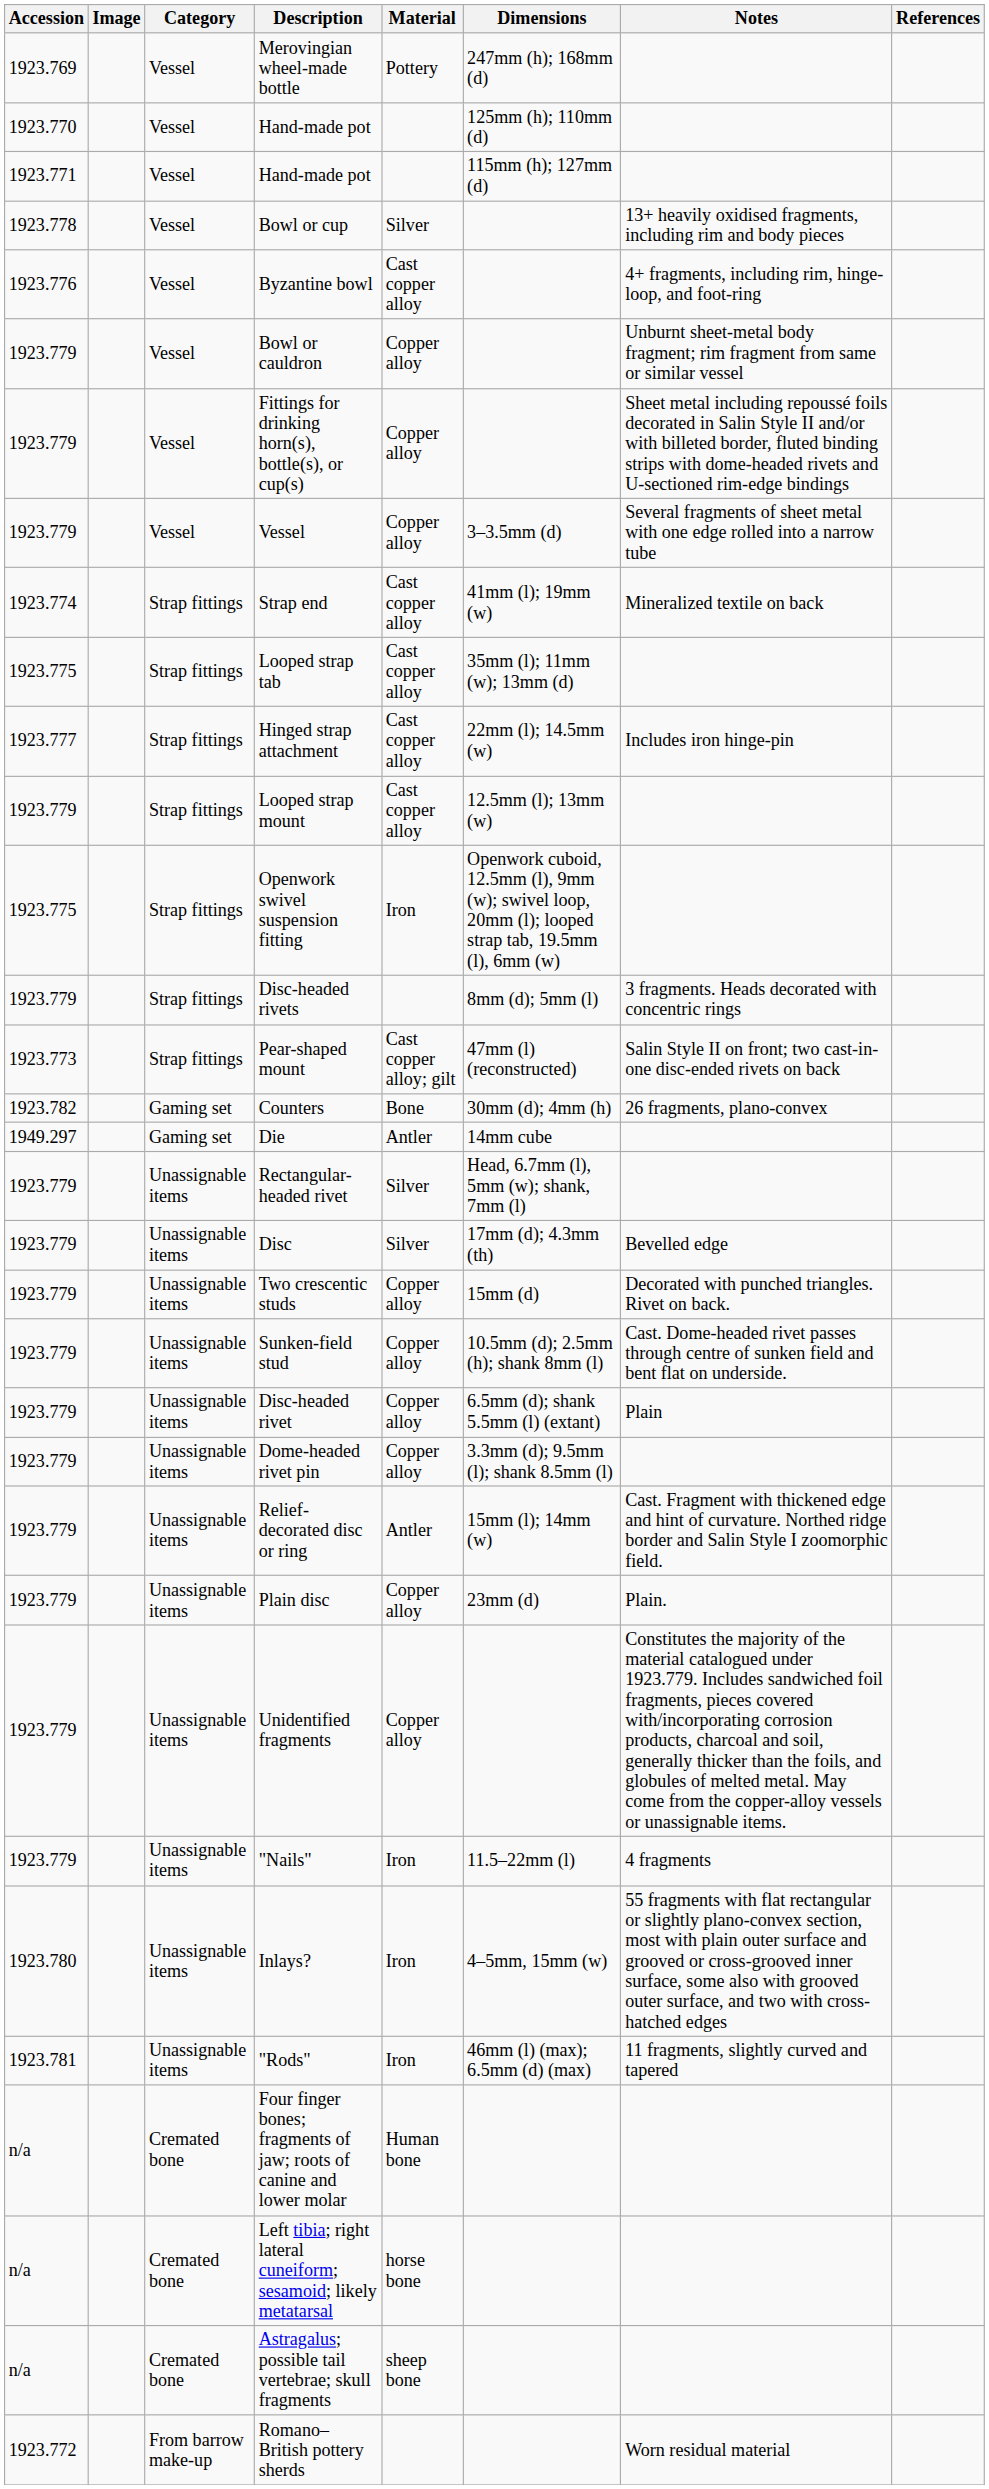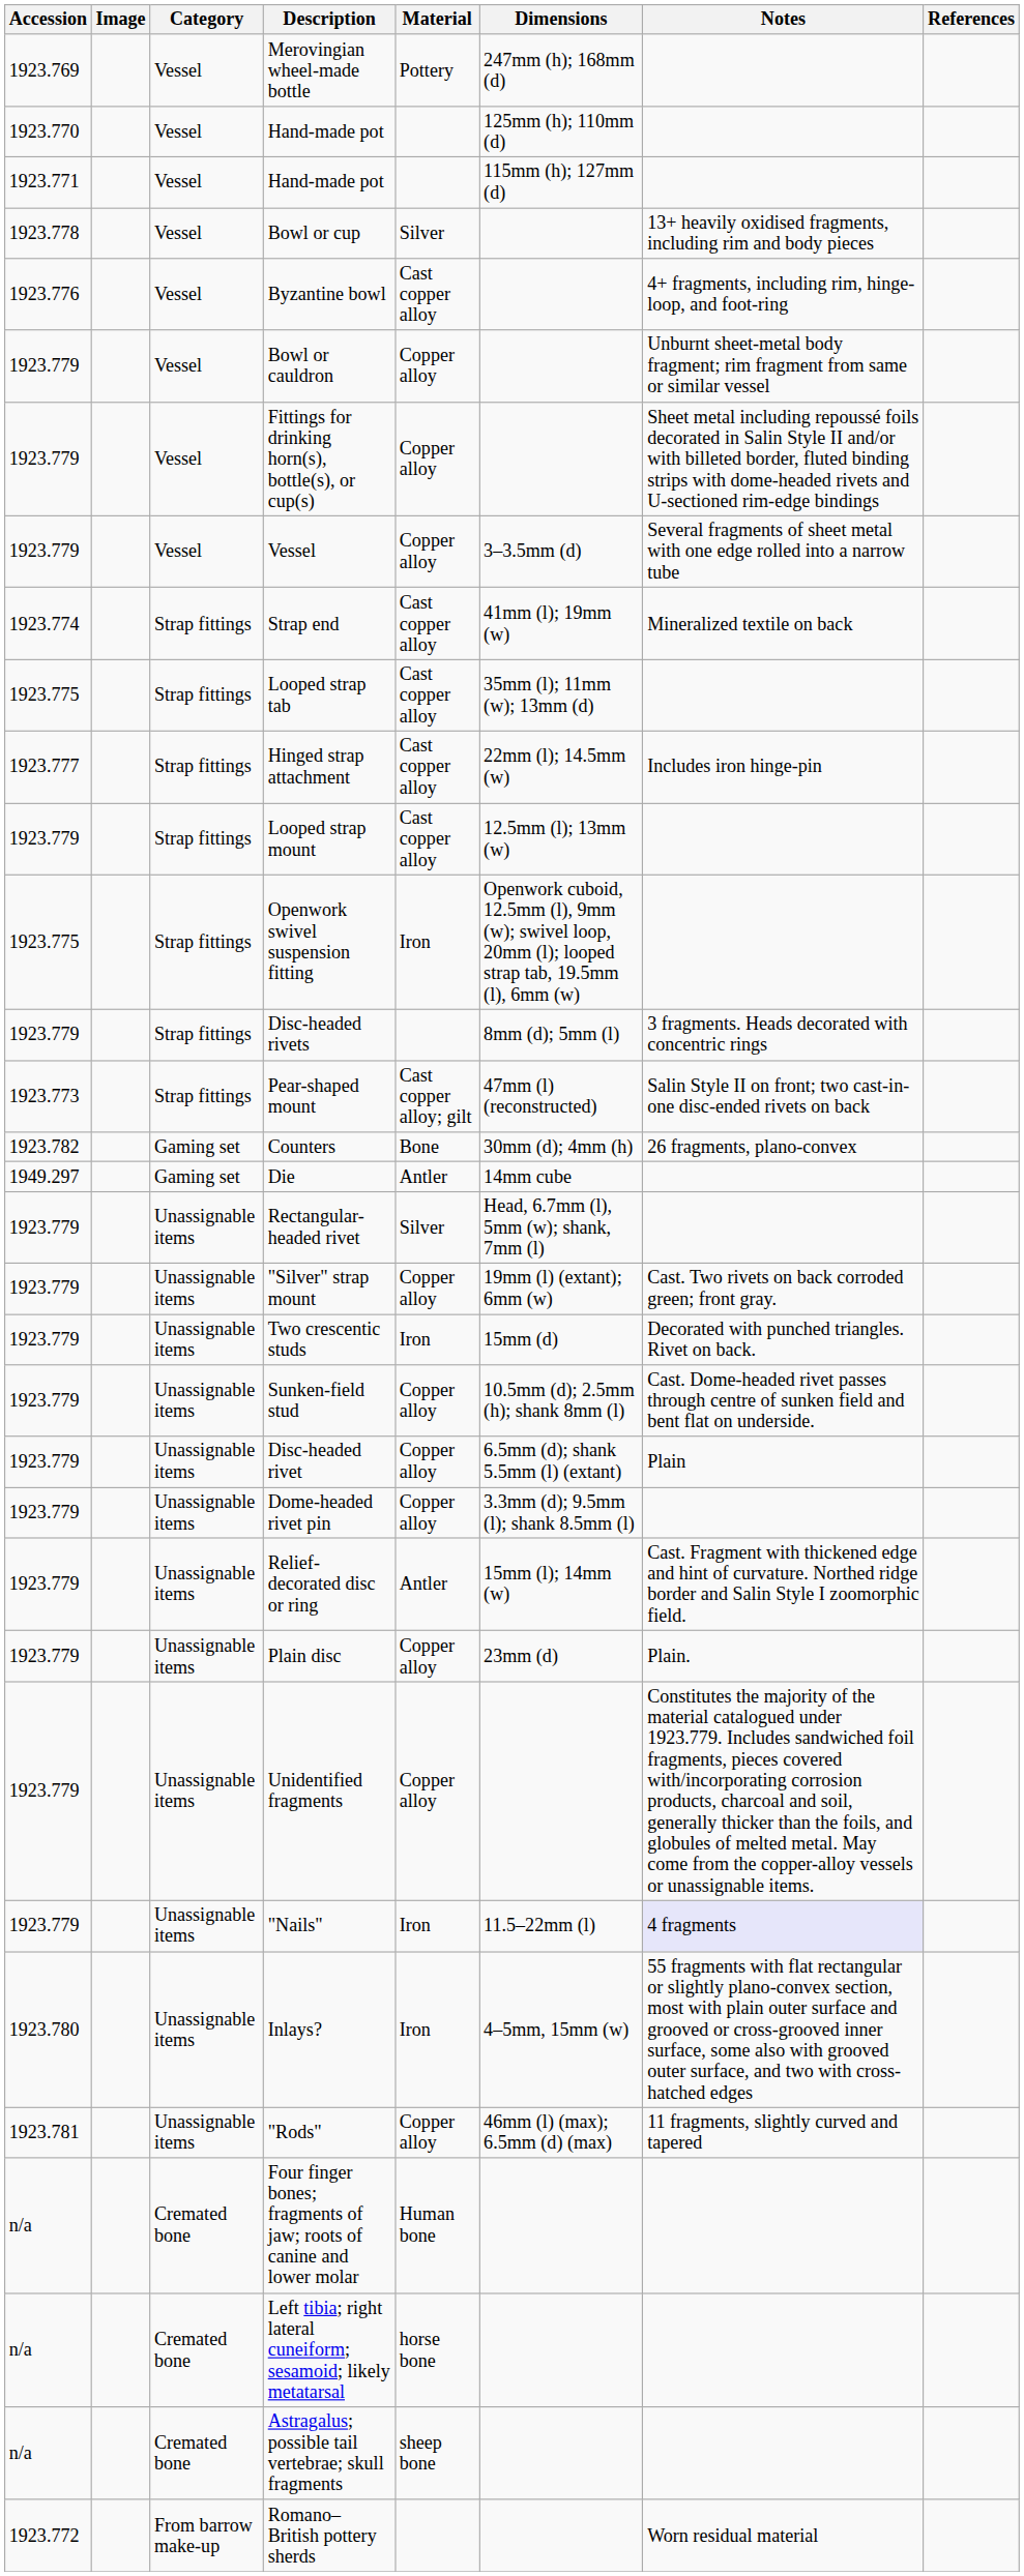- row: 1923.779 | Unassignable items | Disc | Silver | 17mm (d); 4.3mm (th) | Bevelled edge
+ row: 1923.779 | Unassignable items | "Silver" strap mount | Copper alloy | 19mm (l) (extant); 6mm (w) | Cast. Two rivets on back corroded green; front gray.
Two crescentic studs | Material: Copper alloy -> Iron
"Nails" | Notes: no background -> lavender background
"Rods" | Material: Iron -> Copper alloy
